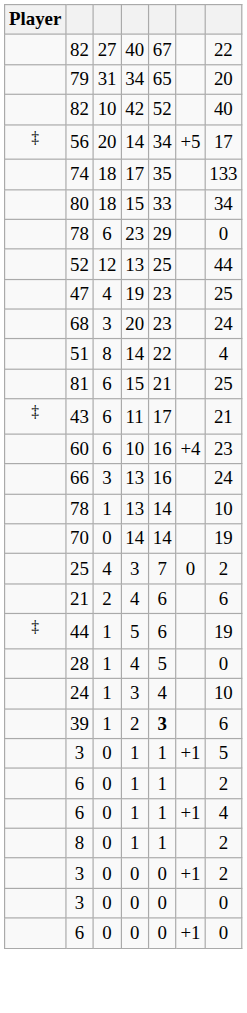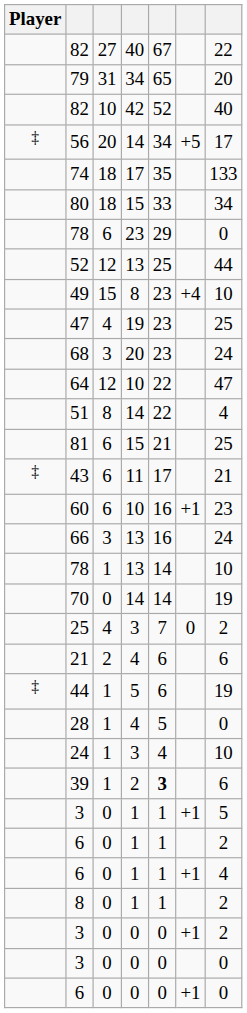+ row: 49 | 15 | 8 | 23 | +4 | 10
+ row: 64 | 12 | 10 | 22 | 47
60 | column 6: +4 -> +1
